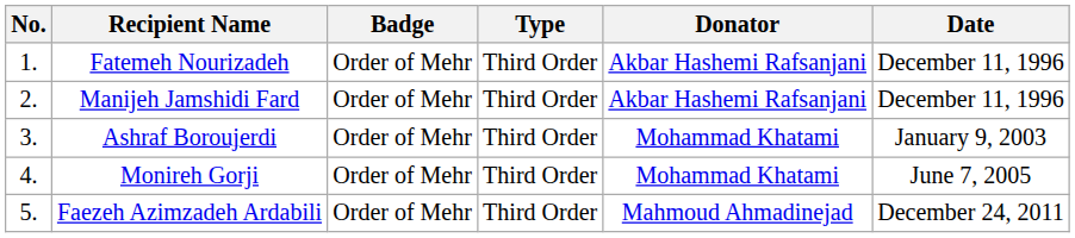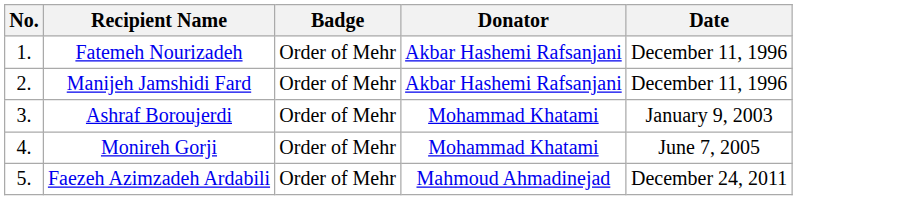- column: Type | Third Order | Third Order | Third Order | Third Order | Third Order
